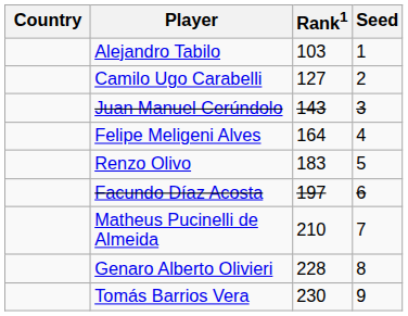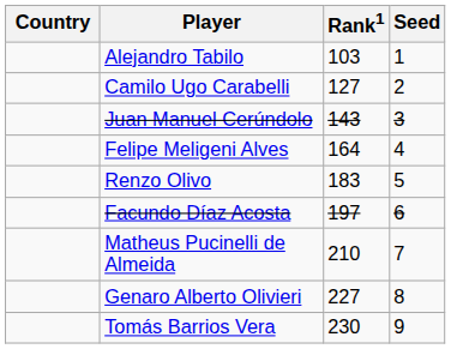Genaro Alberto Olivieri | Rank1: 228 -> 227
